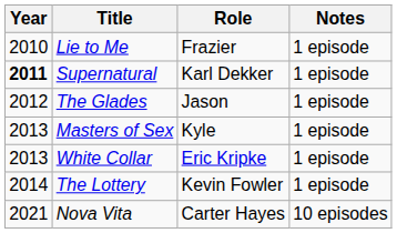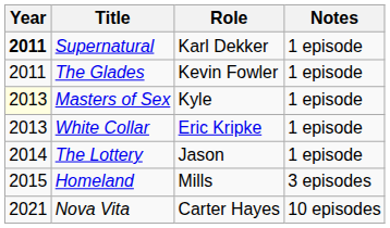- row: 2010 | Lie to Me | Frazier | 1 episode
The Glades | Year: 2012 -> 2011
The Glades | Role: Jason -> Kevin Fowler
Masters of Sex | Year: no background -> lightyellow background
The Lottery | Role: Kevin Fowler -> Jason
+ row: 2015 | Homeland | Mills | 3 episodes
